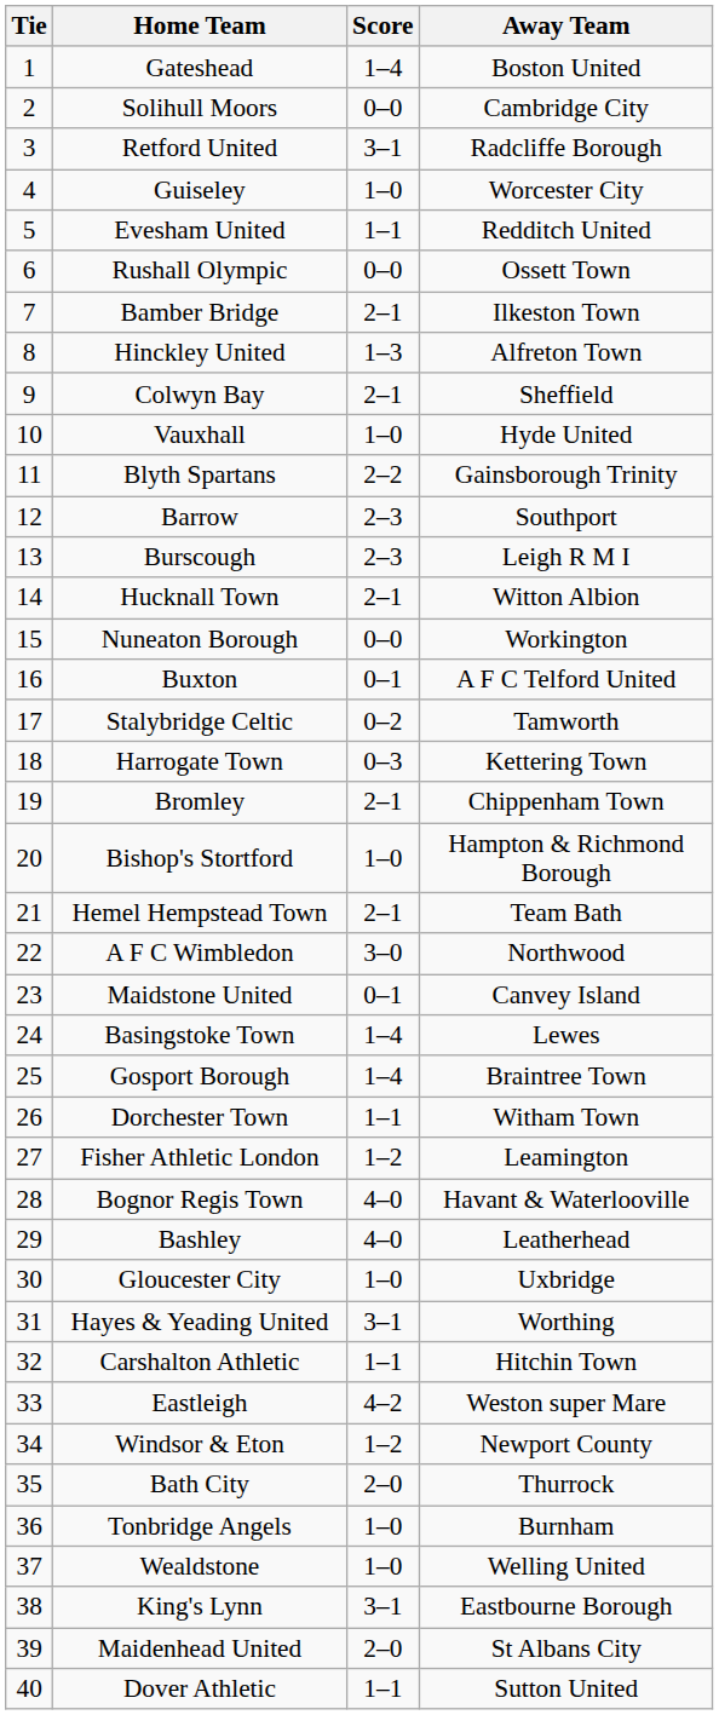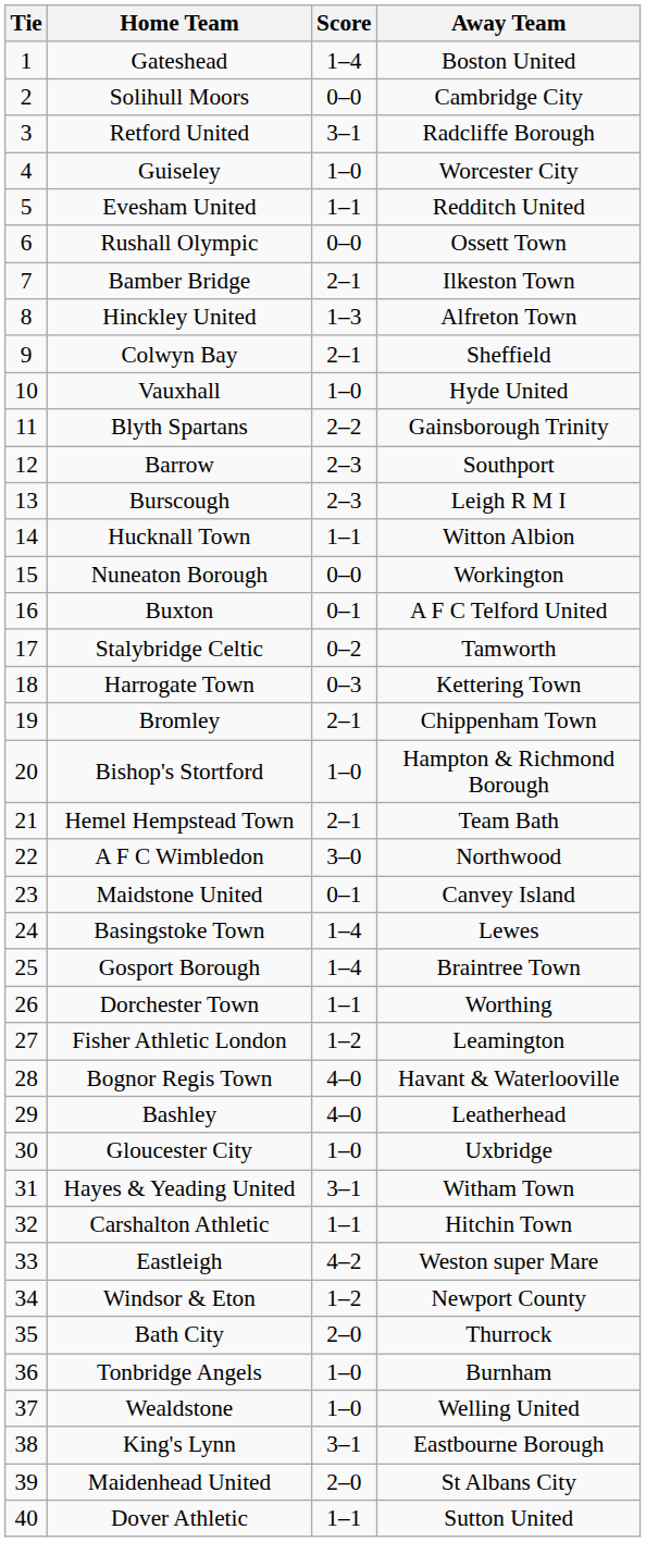Hucknall Town | Score: 2–1 -> 1–1
Dorchester Town | Away Team: Witham Town -> Worthing
Hayes & Yeading United | Away Team: Worthing -> Witham Town
